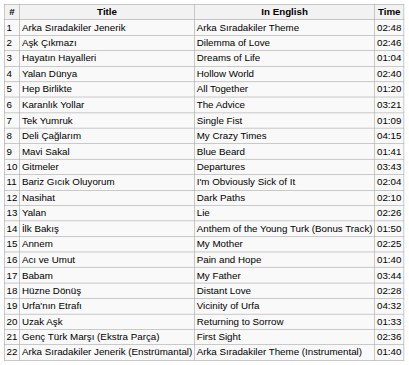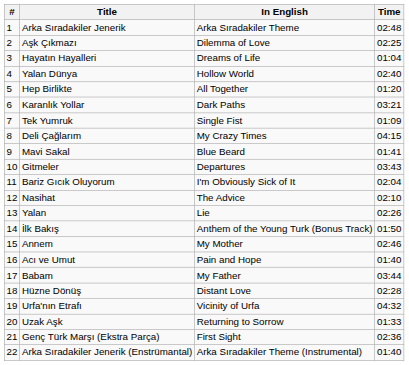Aşk Çıkmazı | Time: 02:46 -> 02:25
Karanlık Yollar | In English: The Advice -> Dark Paths
Nasihat | In English: Dark Paths -> The Advice
Annem | Time: 02:25 -> 02:46
